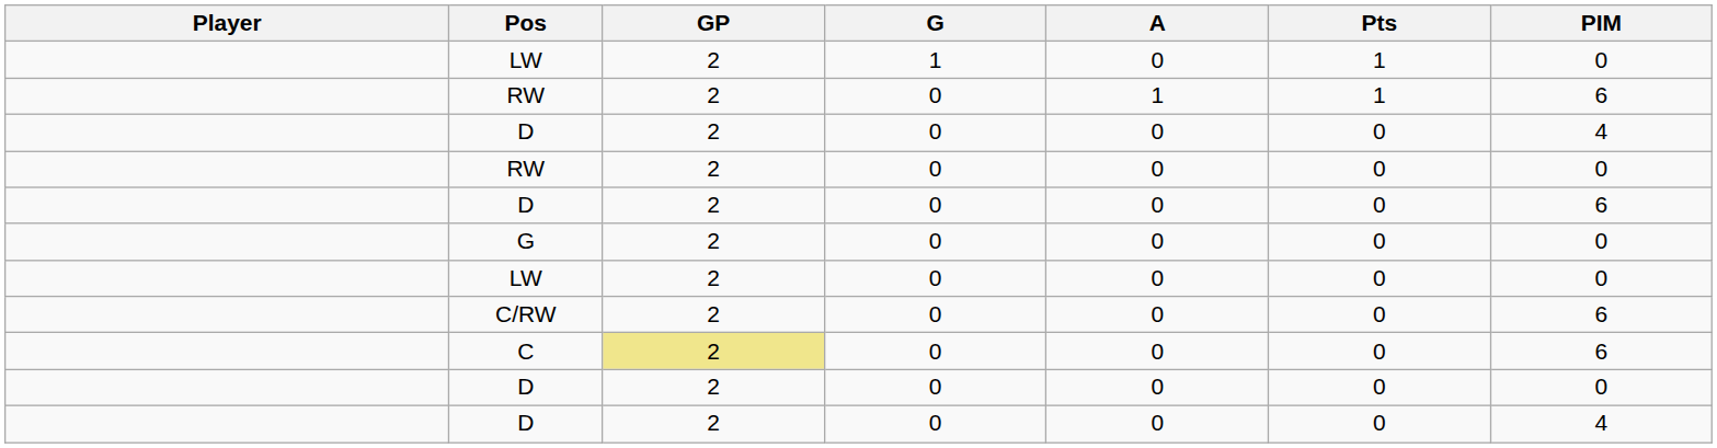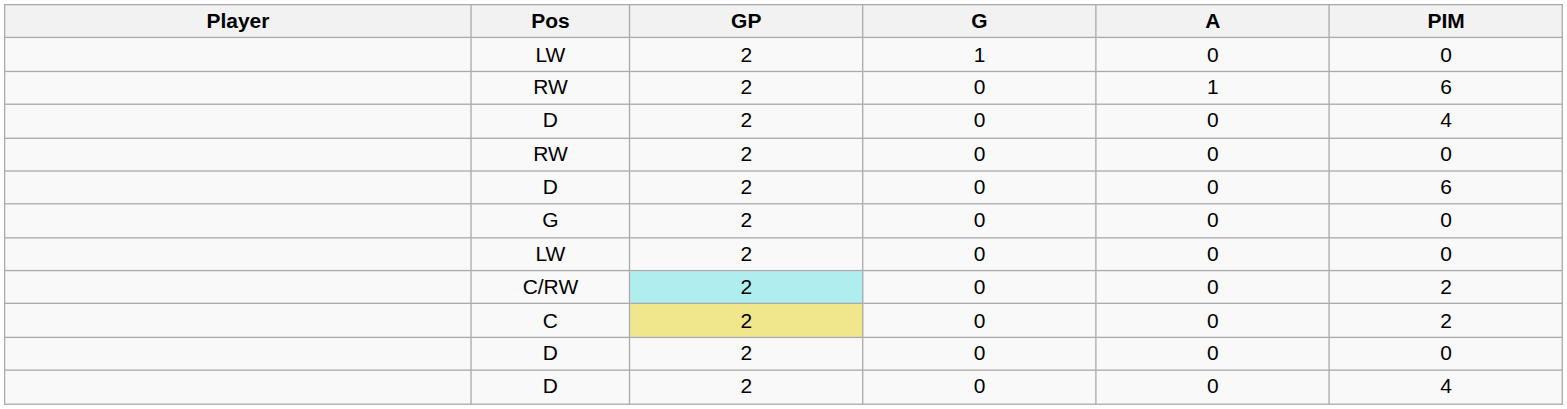- column: Pts | 1 | 1 | 0 | 0 | 0 | 0 | 0 | 0 | 0 | 0 | 0
C/RW | GP: no background -> paleturquoise background
C/RW | PIM: 6 -> 2
C | PIM: 6 -> 2
